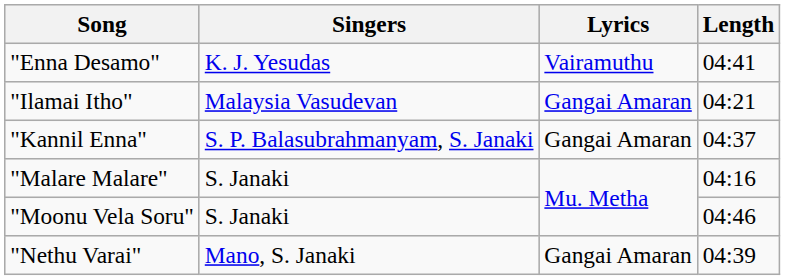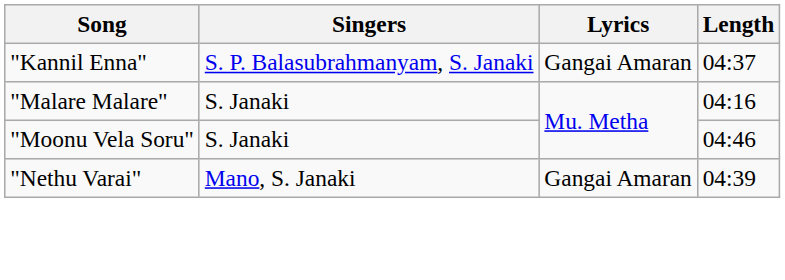- row: "Enna Desamo" | K. J. Yesudas | Vairamuthu | 04:41
- row: "Ilamai Itho" | Malaysia Vasudevan | Gangai Amaran | 04:21
